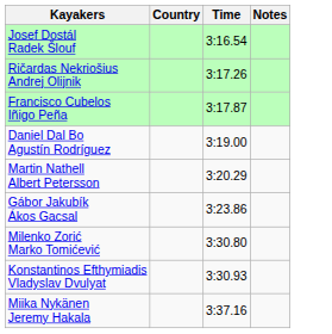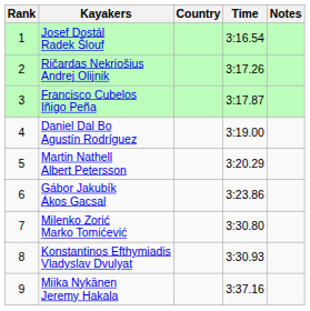+ column: Rank | 1 | 2 | 3 | 4 | 5 | 6 | 7 | 8 | 9
